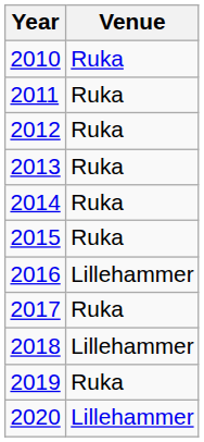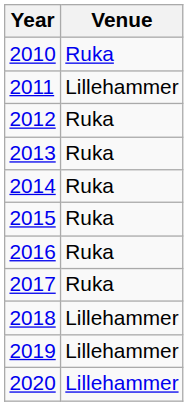2011 | Venue: Ruka -> Lillehammer
2016 | Venue: Lillehammer -> Ruka
2019 | Venue: Ruka -> Lillehammer
